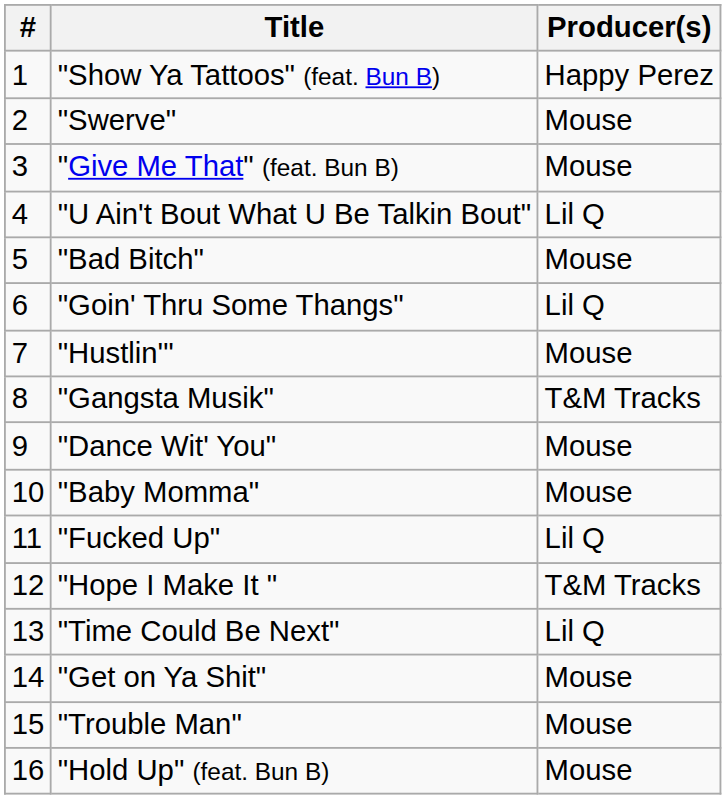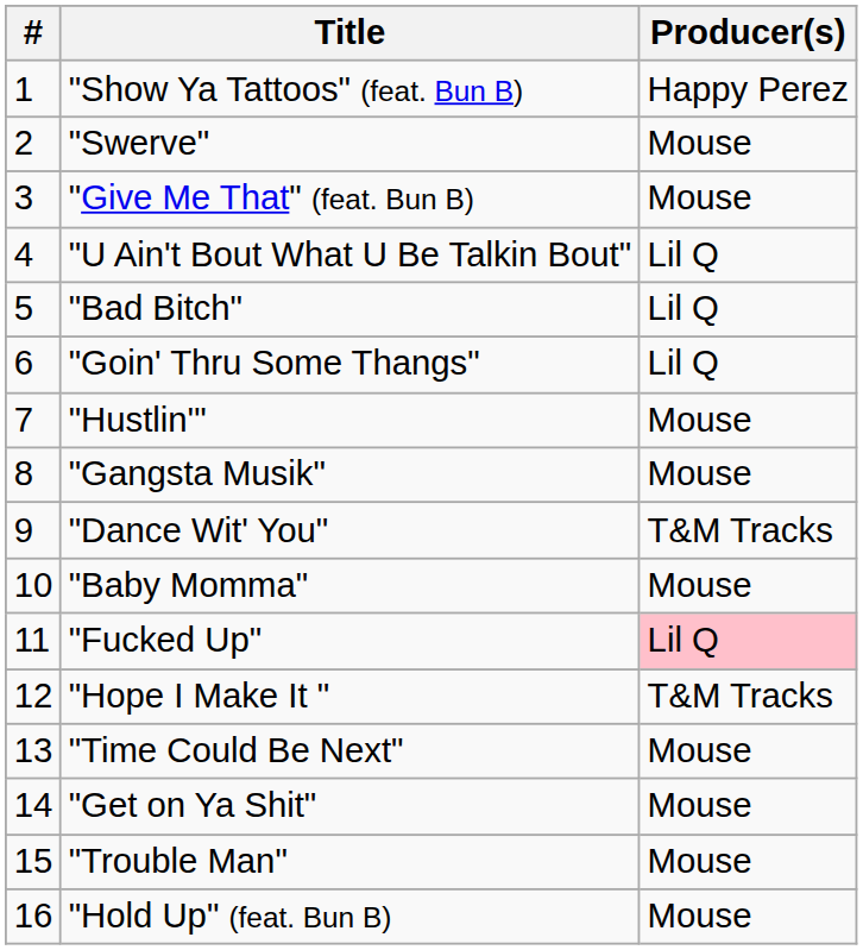"Bad Bitch" | Producer(s): Mouse -> Lil Q
"Gangsta Musik" | Producer(s): T&M Tracks -> Mouse
"Dance Wit' You" | Producer(s): Mouse -> T&M Tracks
"Fucked Up" | Producer(s): no background -> pink background
"Time Could Be Next" | Producer(s): Lil Q -> Mouse
